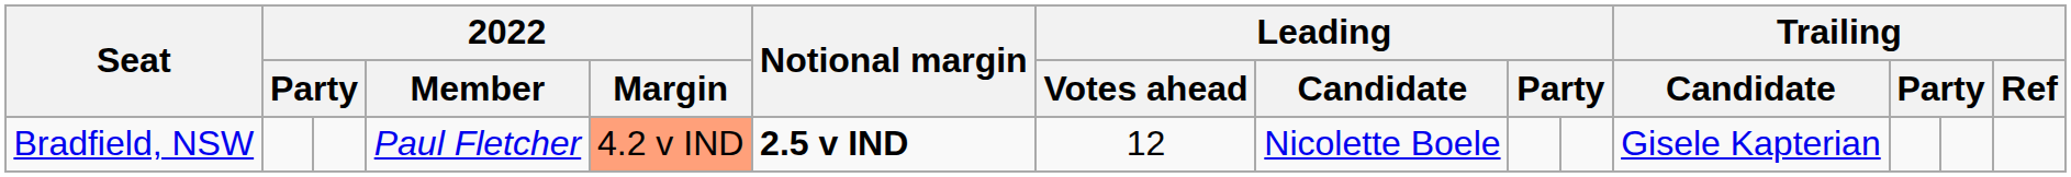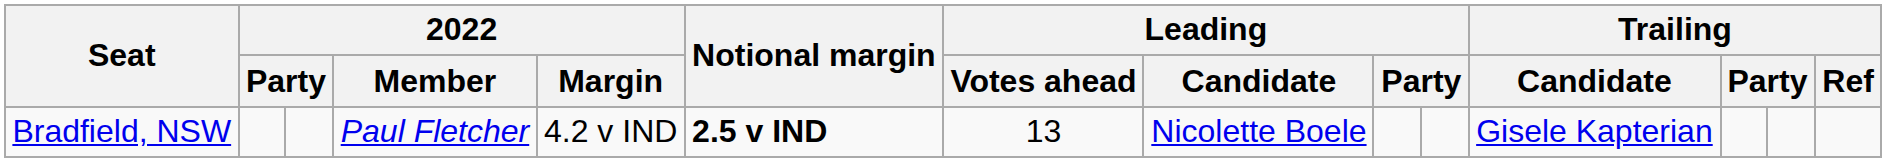Bradfield, NSW | 2022 / Margin: lightsalmon background -> no background
Bradfield, NSW | Leading / Votes ahead: 12 -> 13
